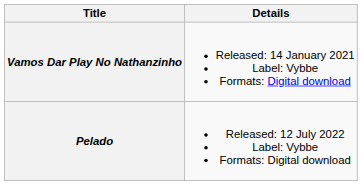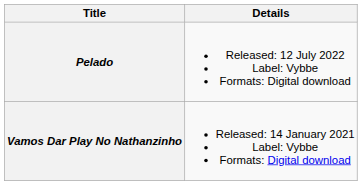rows swapped: Vamos Dar Play No Nathanzinho <-> Pelado
